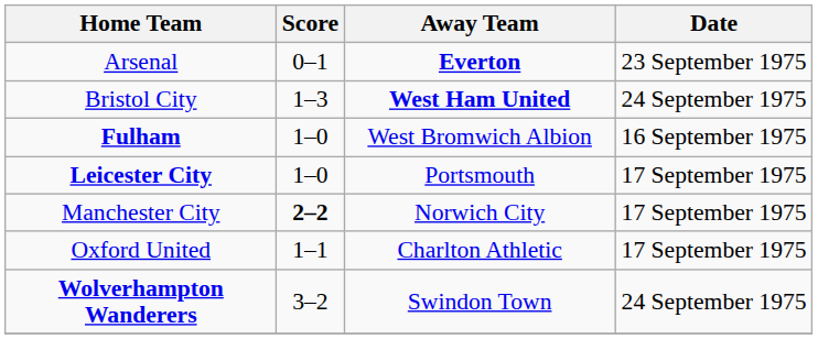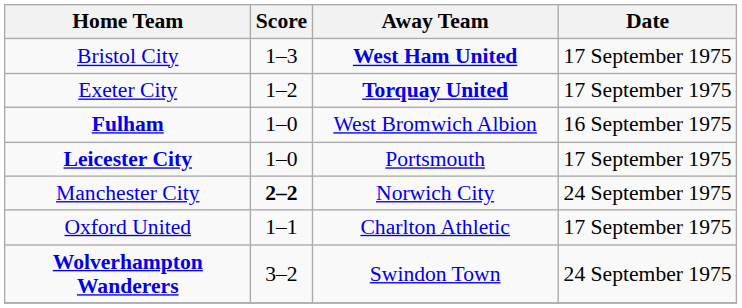- row: Arsenal | 0–1 | Everton | 23 September 1975
Bristol City | Date: 24 September 1975 -> 17 September 1975
+ row: Exeter City | 1–2 | Torquay United | 17 September 1975
Manchester City | Date: 17 September 1975 -> 24 September 1975
